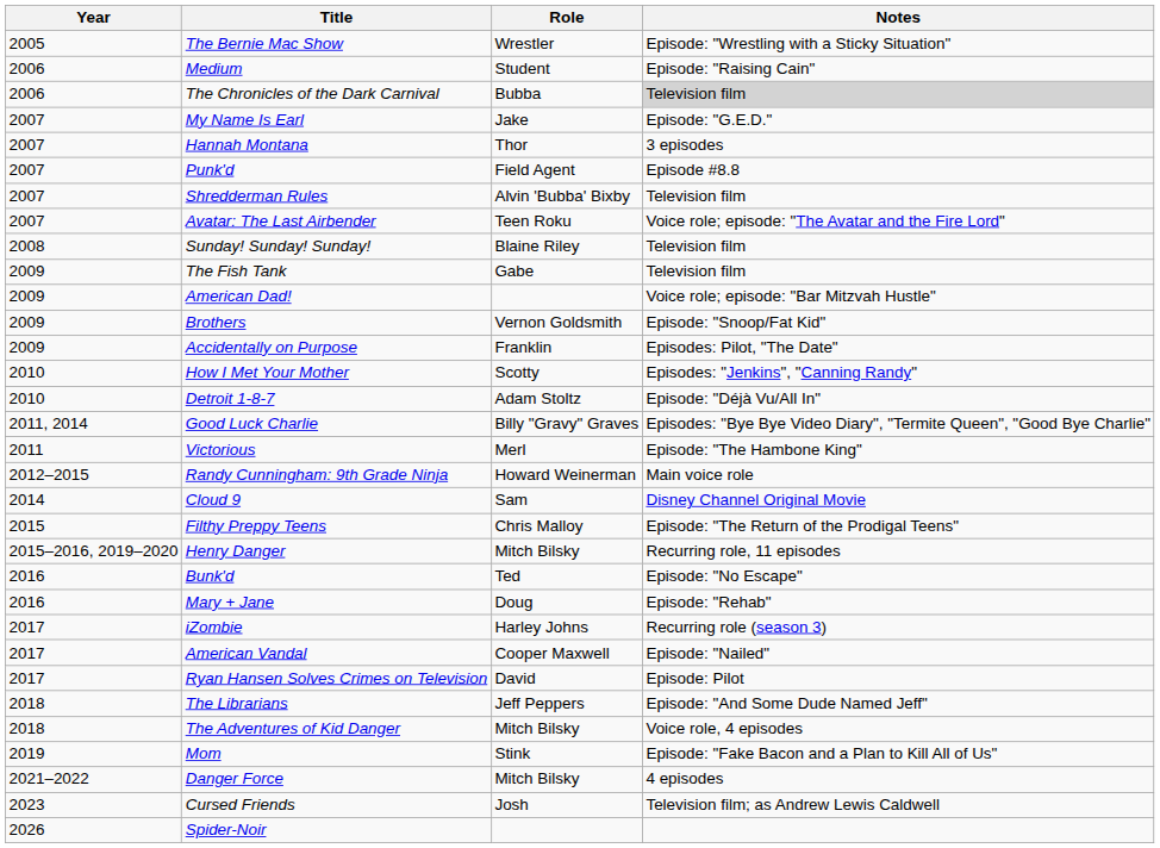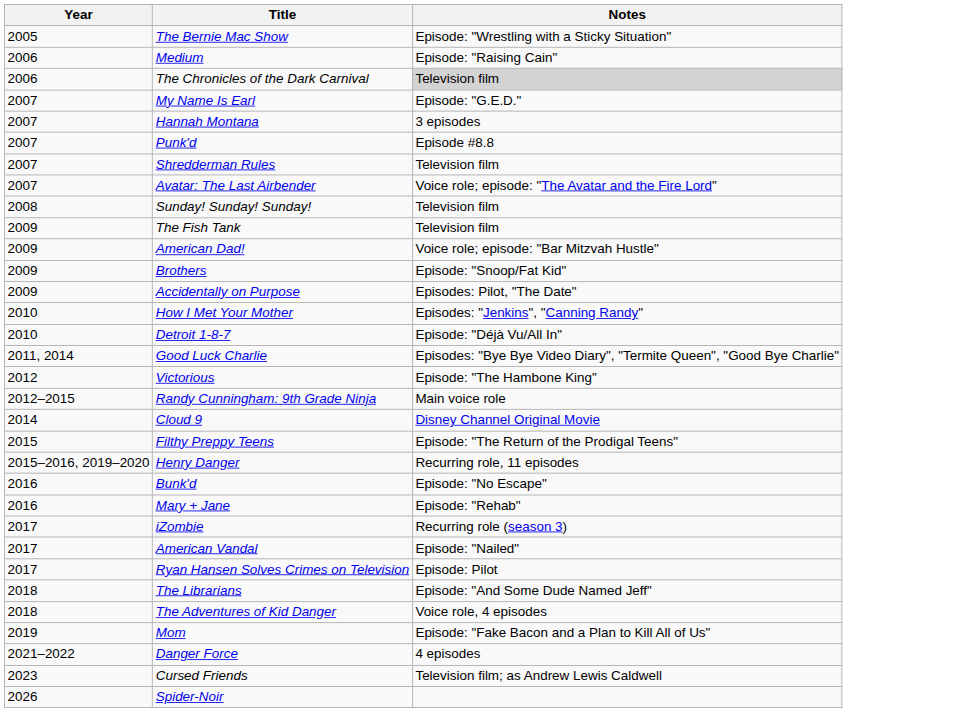- column: Role | Wrestler | Student | Bubba | Jake | Thor | Field Agent | Alvin 'Bubba' Bixby | Teen Roku | Blaine Riley | Gabe | Vernon Goldsmith | Franklin | Scotty | Adam Stoltz | Billy "Gravy" Graves | Merl | Howard Weinerman | Sam | Chris Malloy | Mitch Bilsky | Ted | Doug | Harley Johns | Cooper Maxwell | David | Jeff Peppers | Mitch Bilsky | Stink | Mitch Bilsky | Josh
Victorious | Year: 2011 -> 2012
